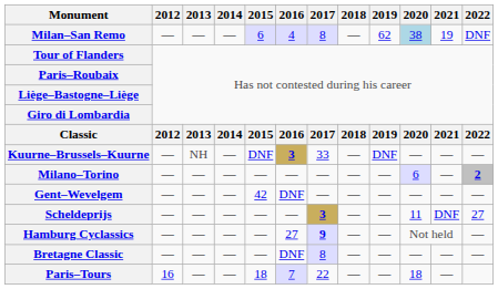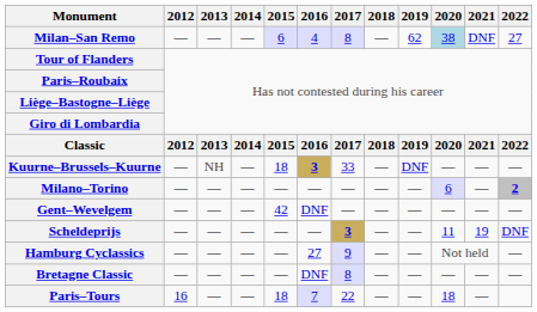Milan–San Remo | 2021: 19 -> DNF
Milan–San Remo | 2022: DNF -> 27
Kuurne–Brussels–Kuurne | 2015: DNF -> 18
Scheldeprijs | 2021: DNF -> 19
Scheldeprijs | 2022: 27 -> DNF
Hamburg Cyclassics | 2017: bold -> normal
